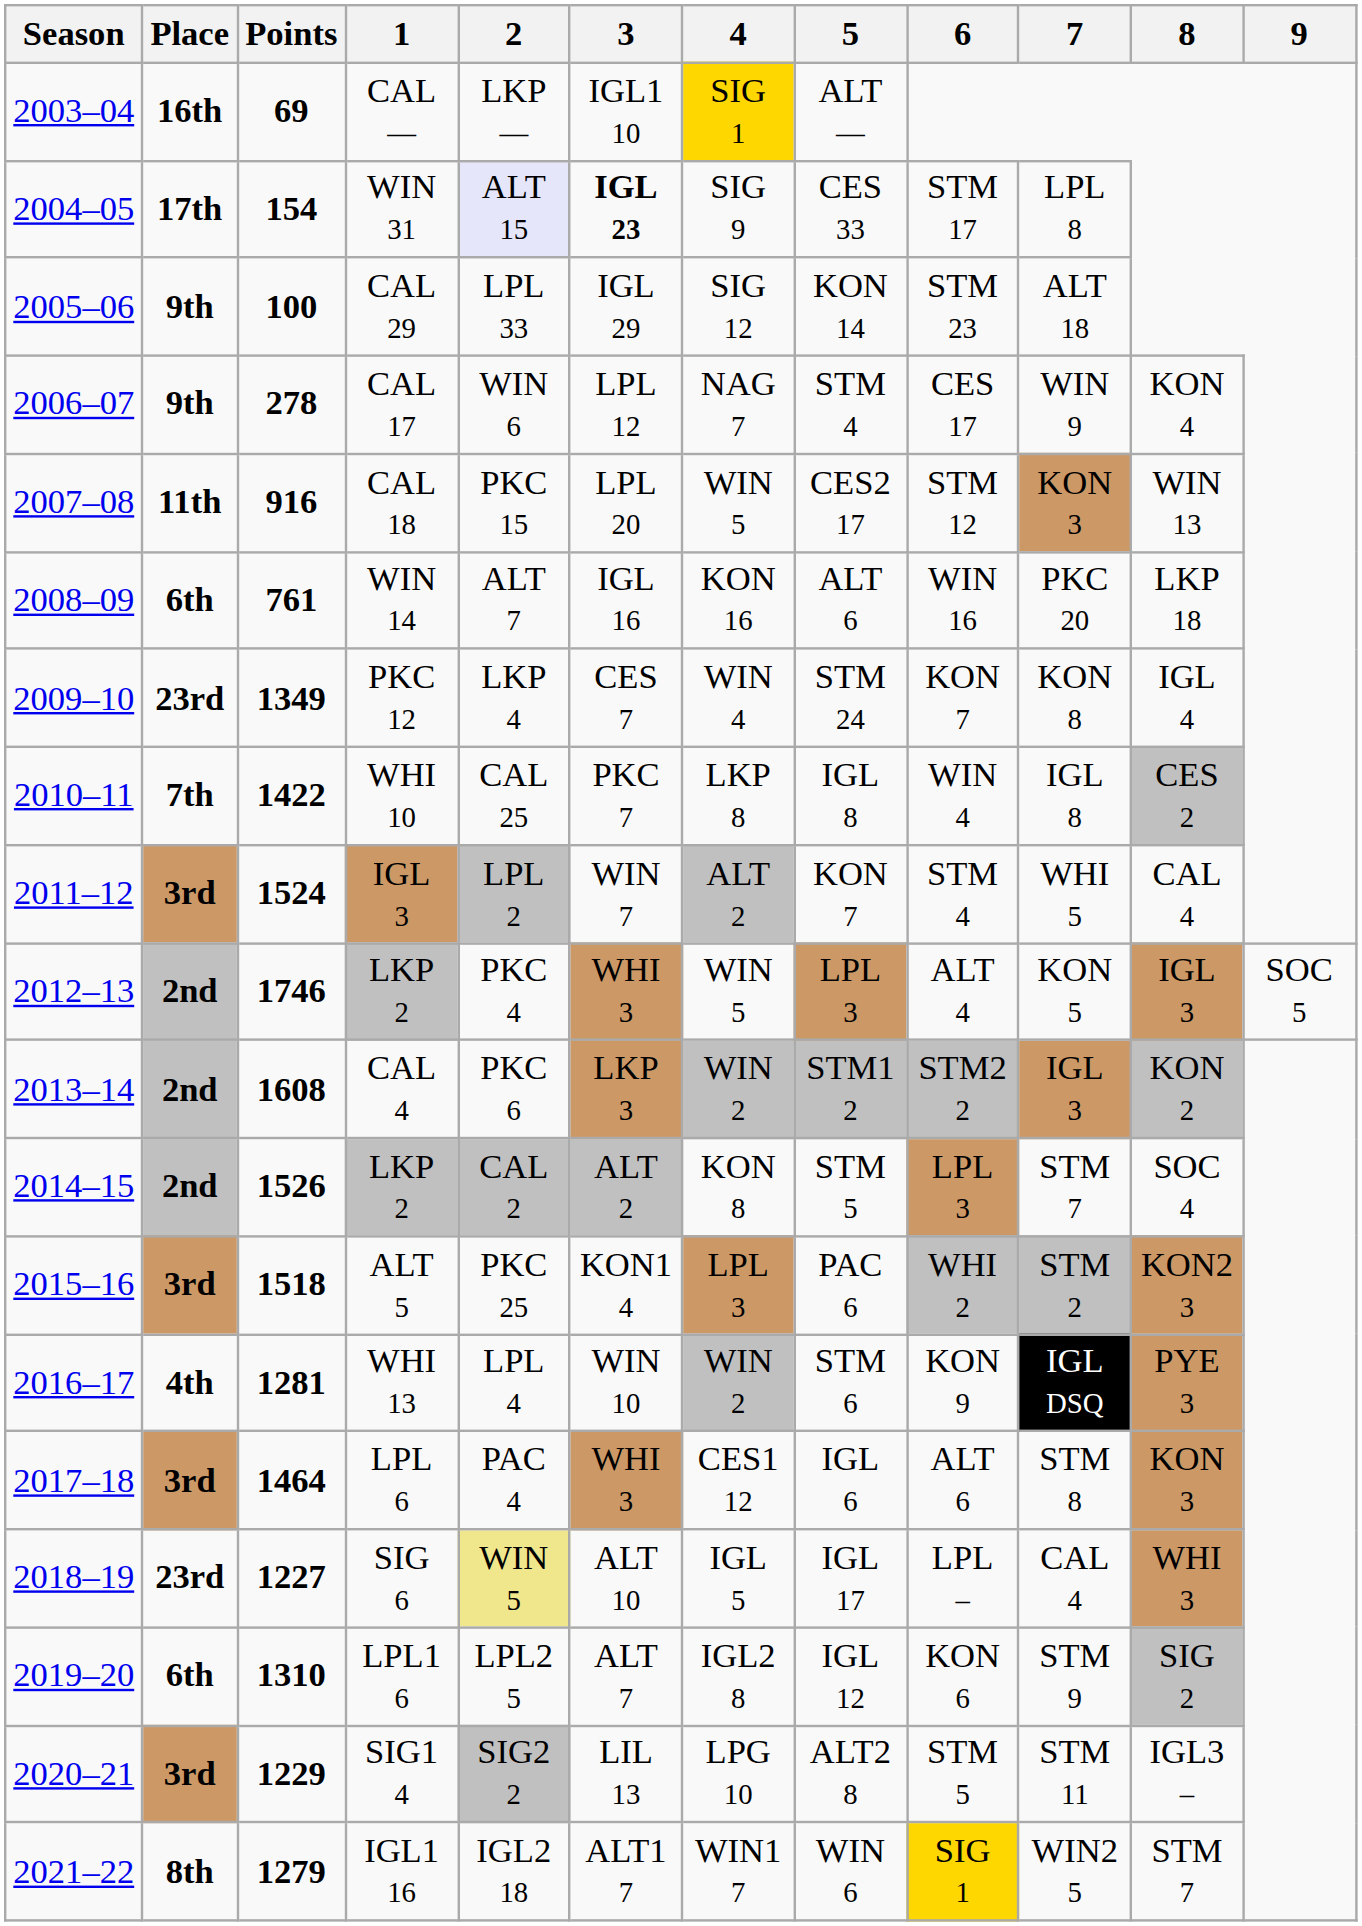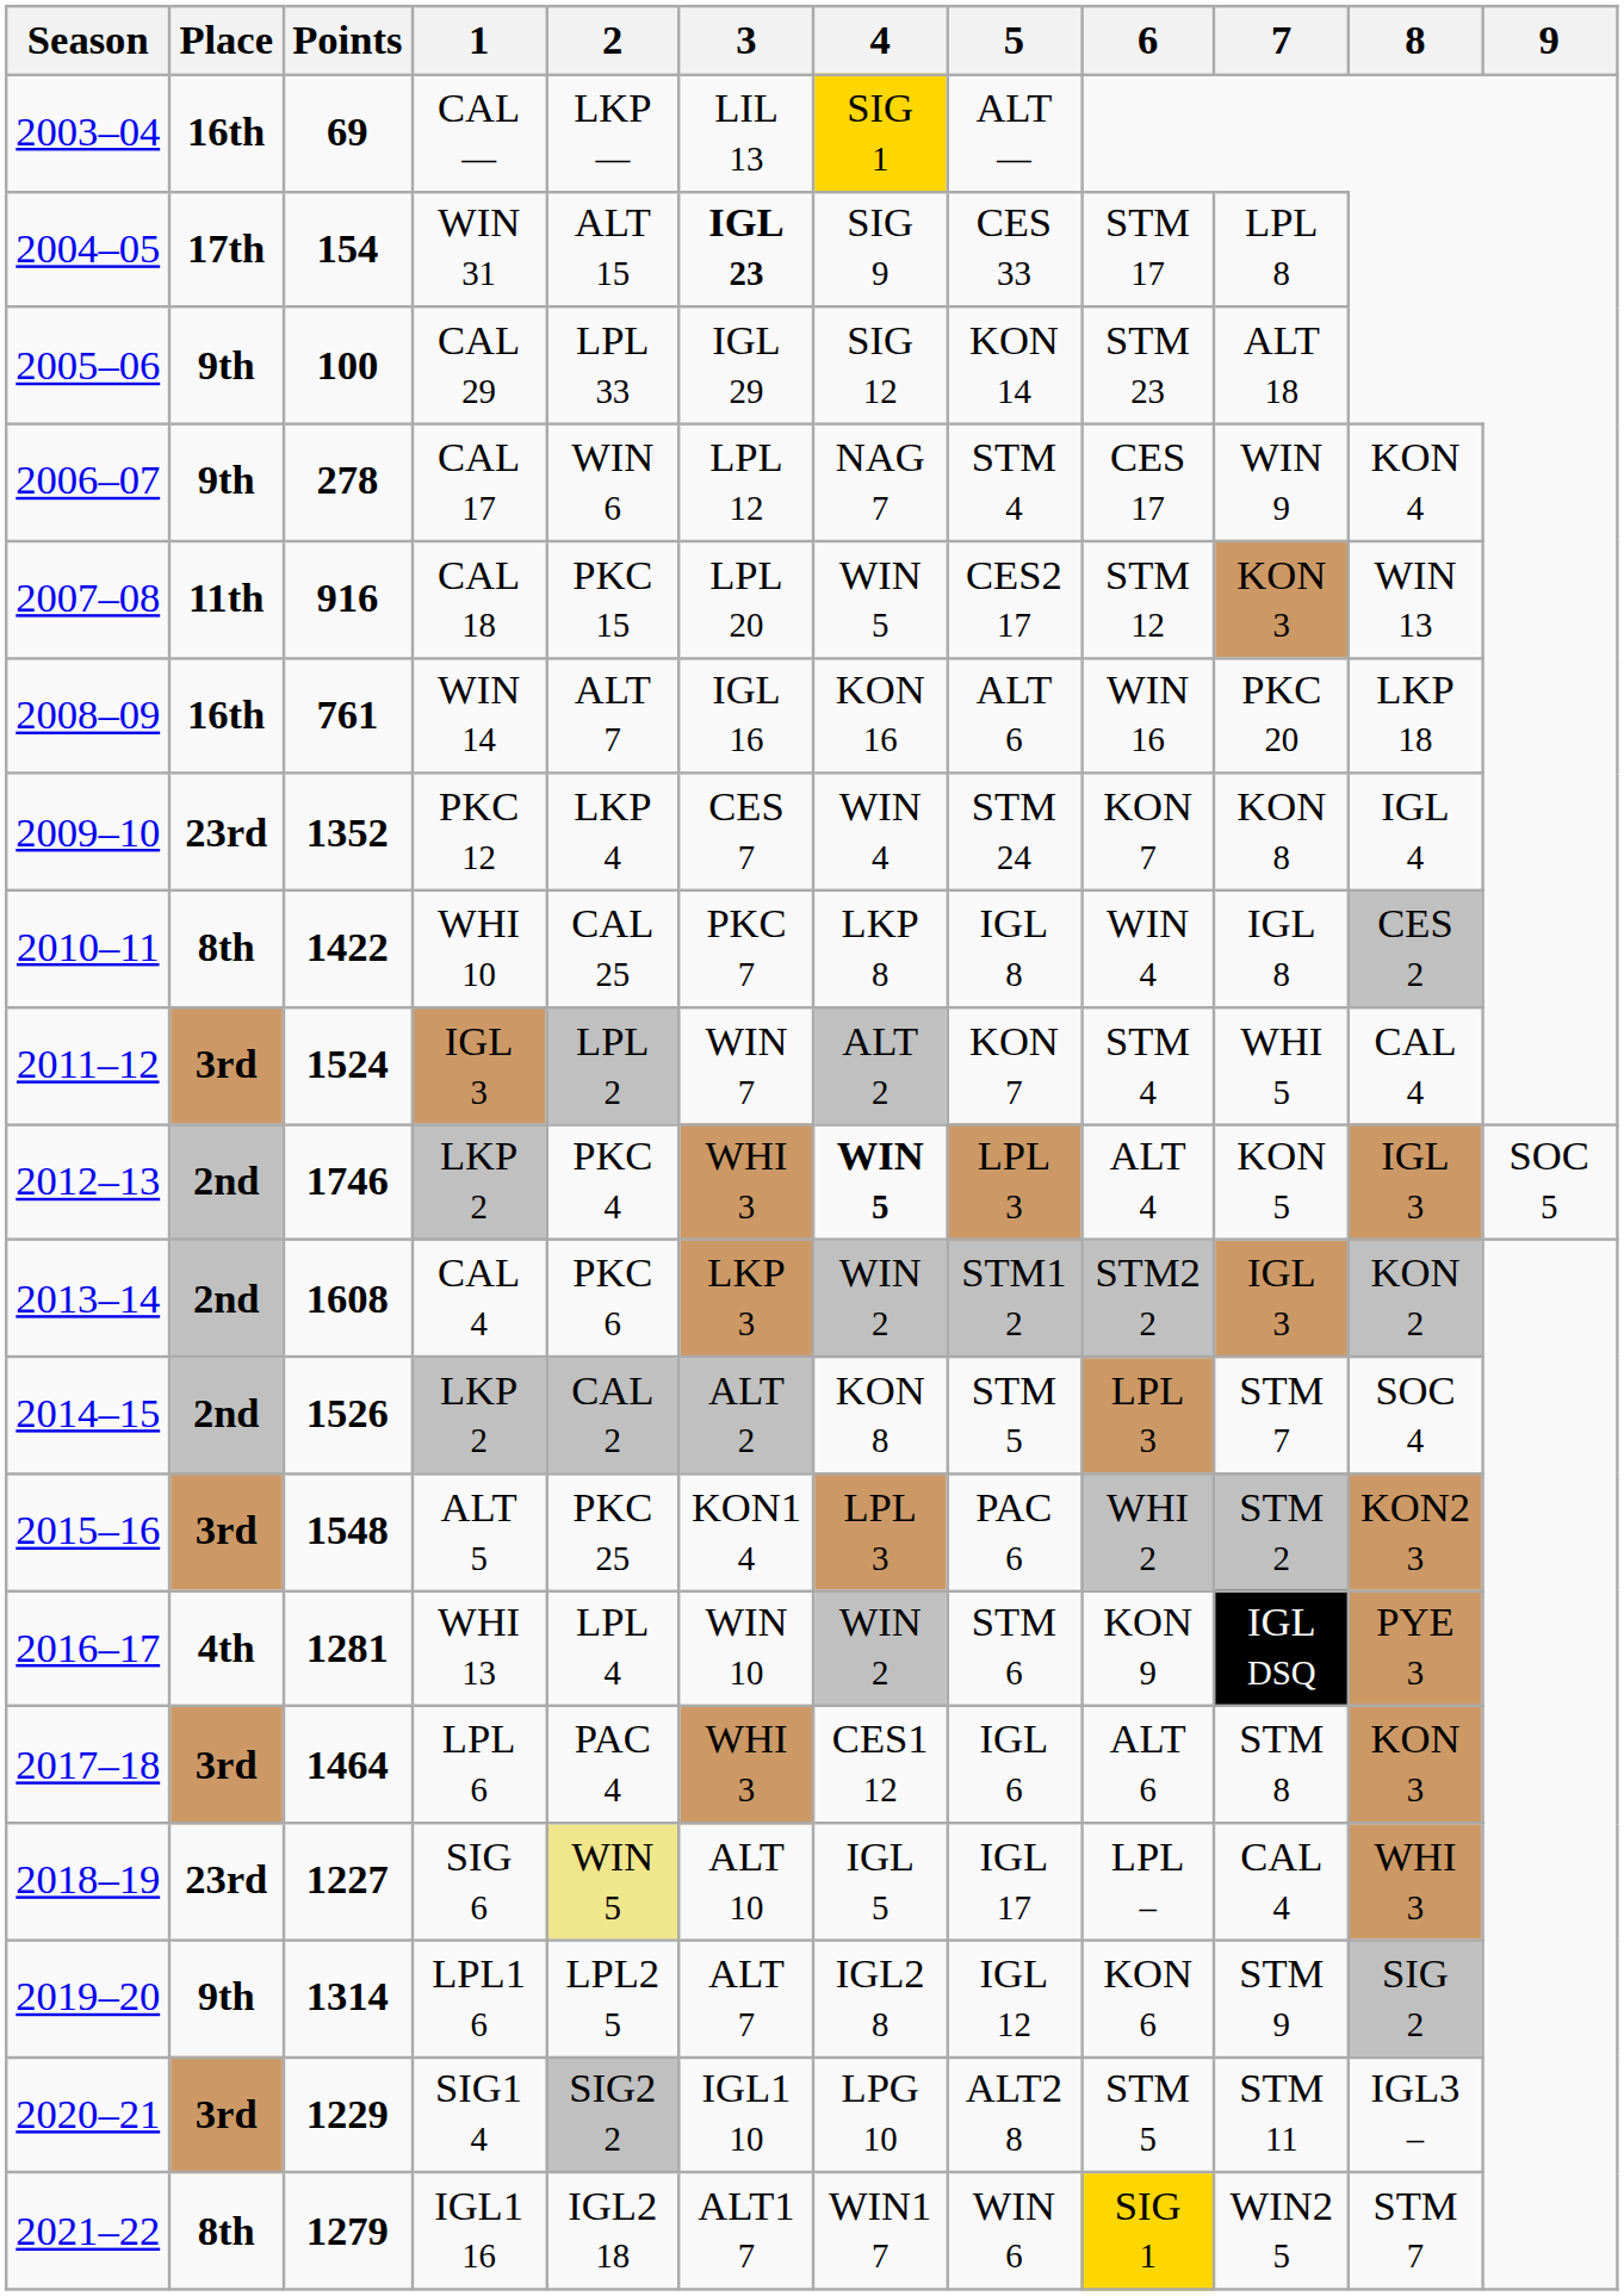CAL — | 3: IGL1 10 -> LIL 13
WIN 31 | 2: lavender background -> no background
WIN 14 | Place: 6th -> 16th
PKC 12 | Points: 1349 -> 1352
WHI 10 | Place: 7th -> 8th
2012–13 / LKP 2 | 4: normal -> bold
ALT 5 | Points: 1518 -> 1548
LPL1 6 | Place: 6th -> 9th
LPL1 6 | Points: 1310 -> 1314
SIG1 4 | 3: LIL 13 -> IGL1 10
